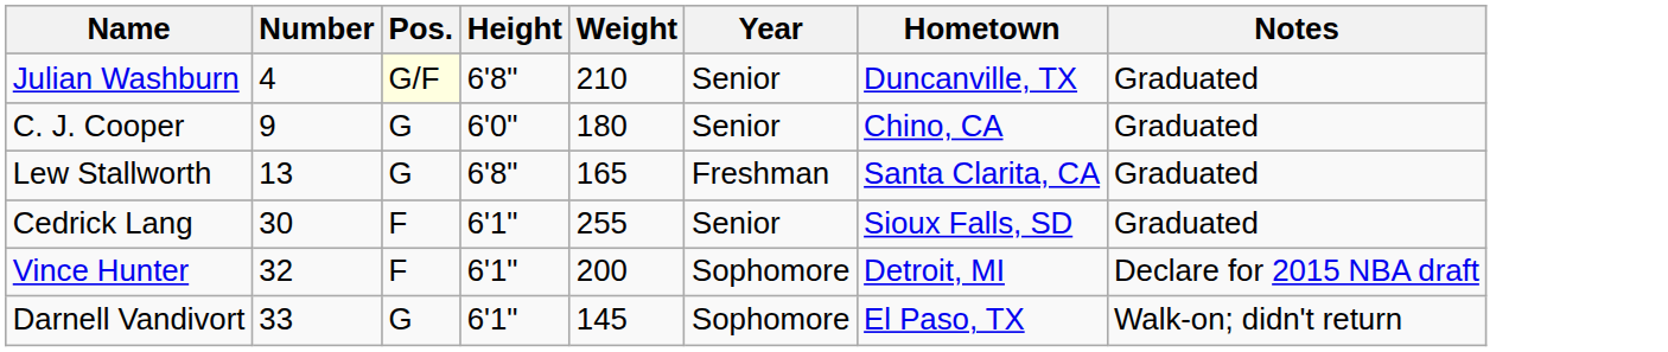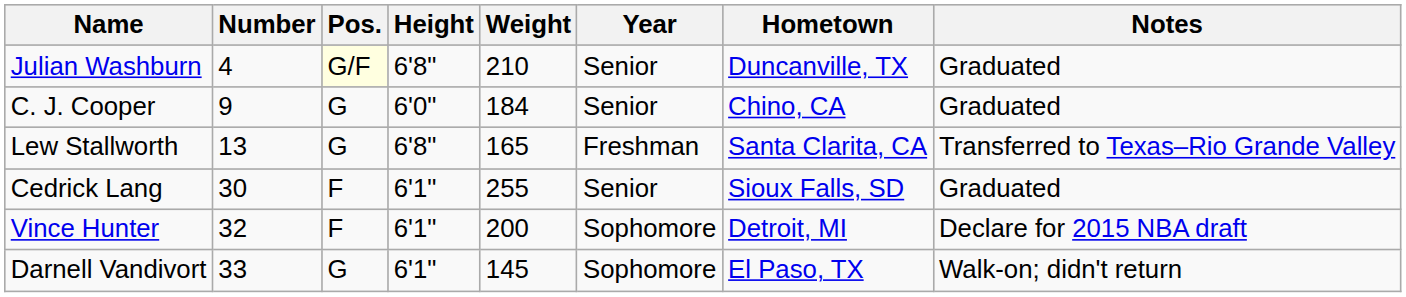C. J. Cooper | Weight: 180 -> 184
Lew Stallworth | Notes: Graduated -> Transferred to Texas–Rio Grande Valley
